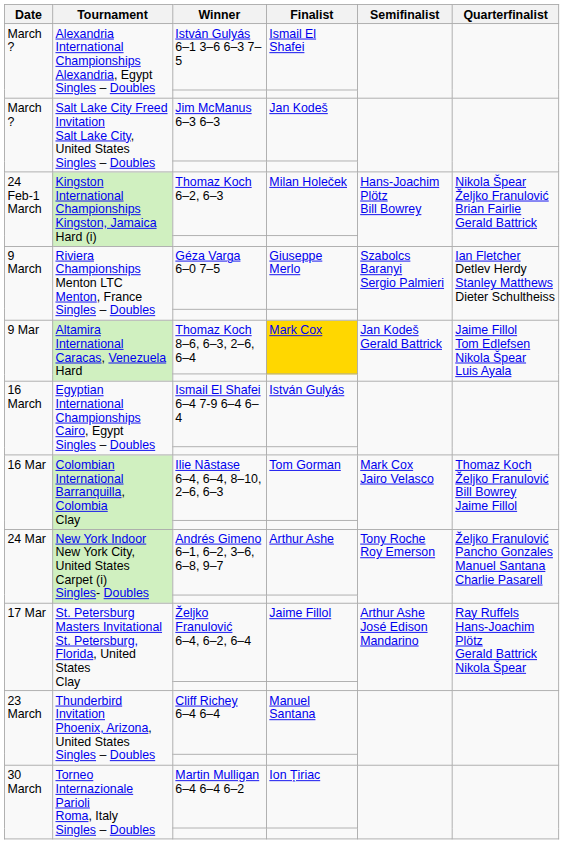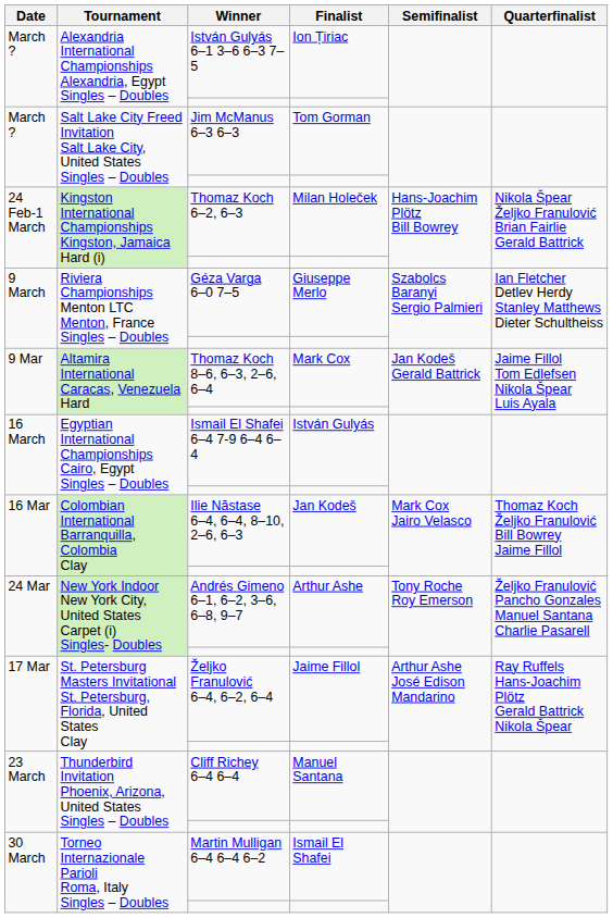István Gulyás 6–1 3–6 6–3 7–5 | Finalist: Ismail El Shafei -> Ion Țiriac
Jim McManus 6–3 6–3 | Finalist: Jan Kodeš -> Tom Gorman
Thomaz Koch 8–6, 6–3, 2–6, 6–4 | Finalist: gold background -> no background
Ilie Năstase 6–4, 6–4, 8–10, 2–6, 6–3 | Finalist: Tom Gorman -> Jan Kodeš
Martin Mulligan 6–4 6–4 6–2 | Finalist: Ion Țiriac -> Ismail El Shafei
